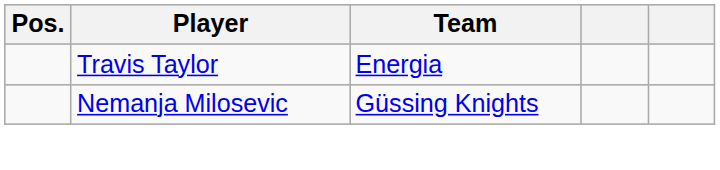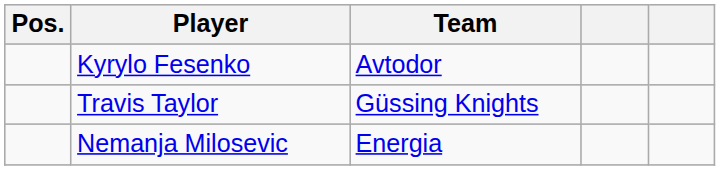+ row: Kyrylo Fesenko | Avtodor
Travis Taylor | Team: Energia -> Güssing Knights
Nemanja Milosevic | Team: Güssing Knights -> Energia
